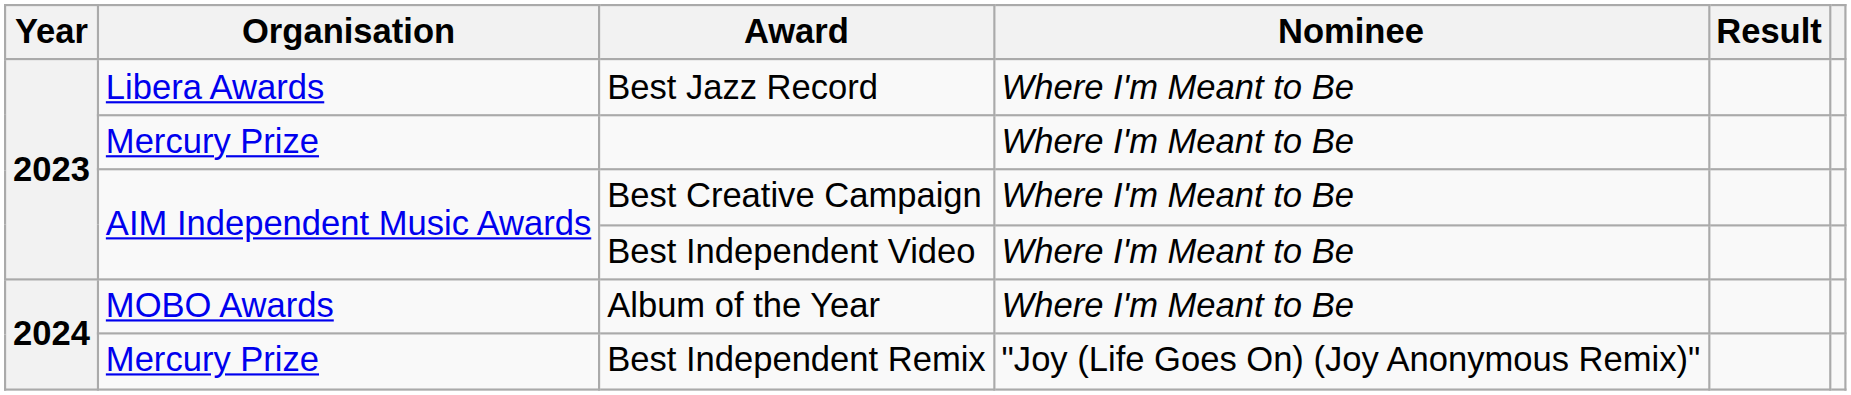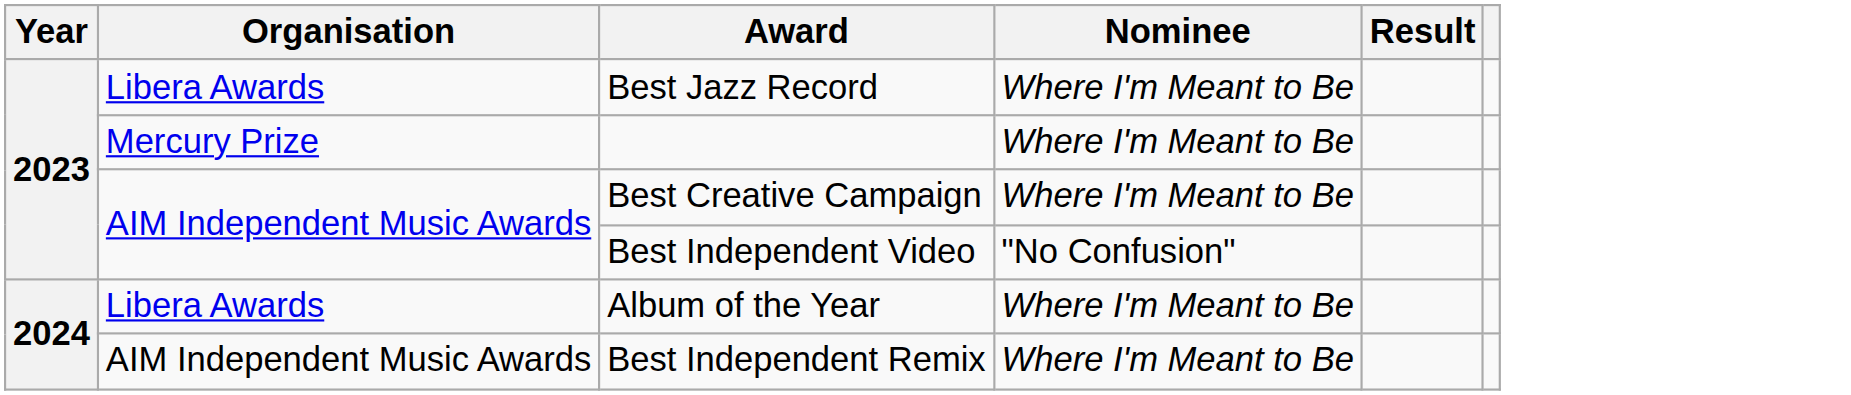Best Independent Video | Nominee: Where I'm Meant to Be -> "No Confusion"
Album of the Year | Organisation: MOBO Awards -> Libera Awards
Best Independent Remix | Organisation: Mercury Prize -> AIM Independent Music Awards
Best Independent Remix | Nominee: "Joy (Life Goes On) (Joy Anonymous Remix)" -> Where I'm Meant to Be
